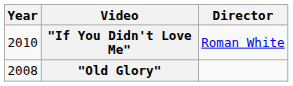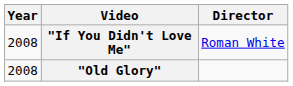"If You Didn't Love Me" | Year: 2010 -> 2008
